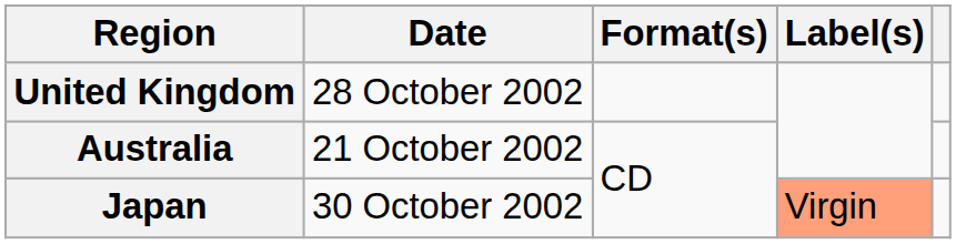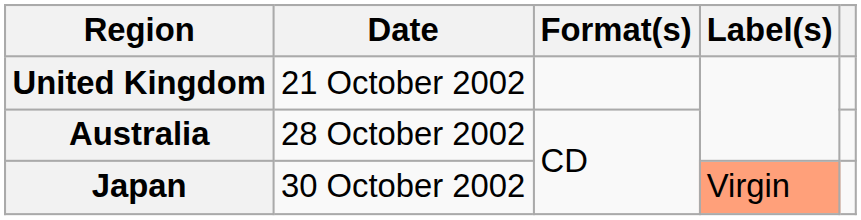United Kingdom | Date: 28 October 2002 -> 21 October 2002
Australia | Date: 21 October 2002 -> 28 October 2002
